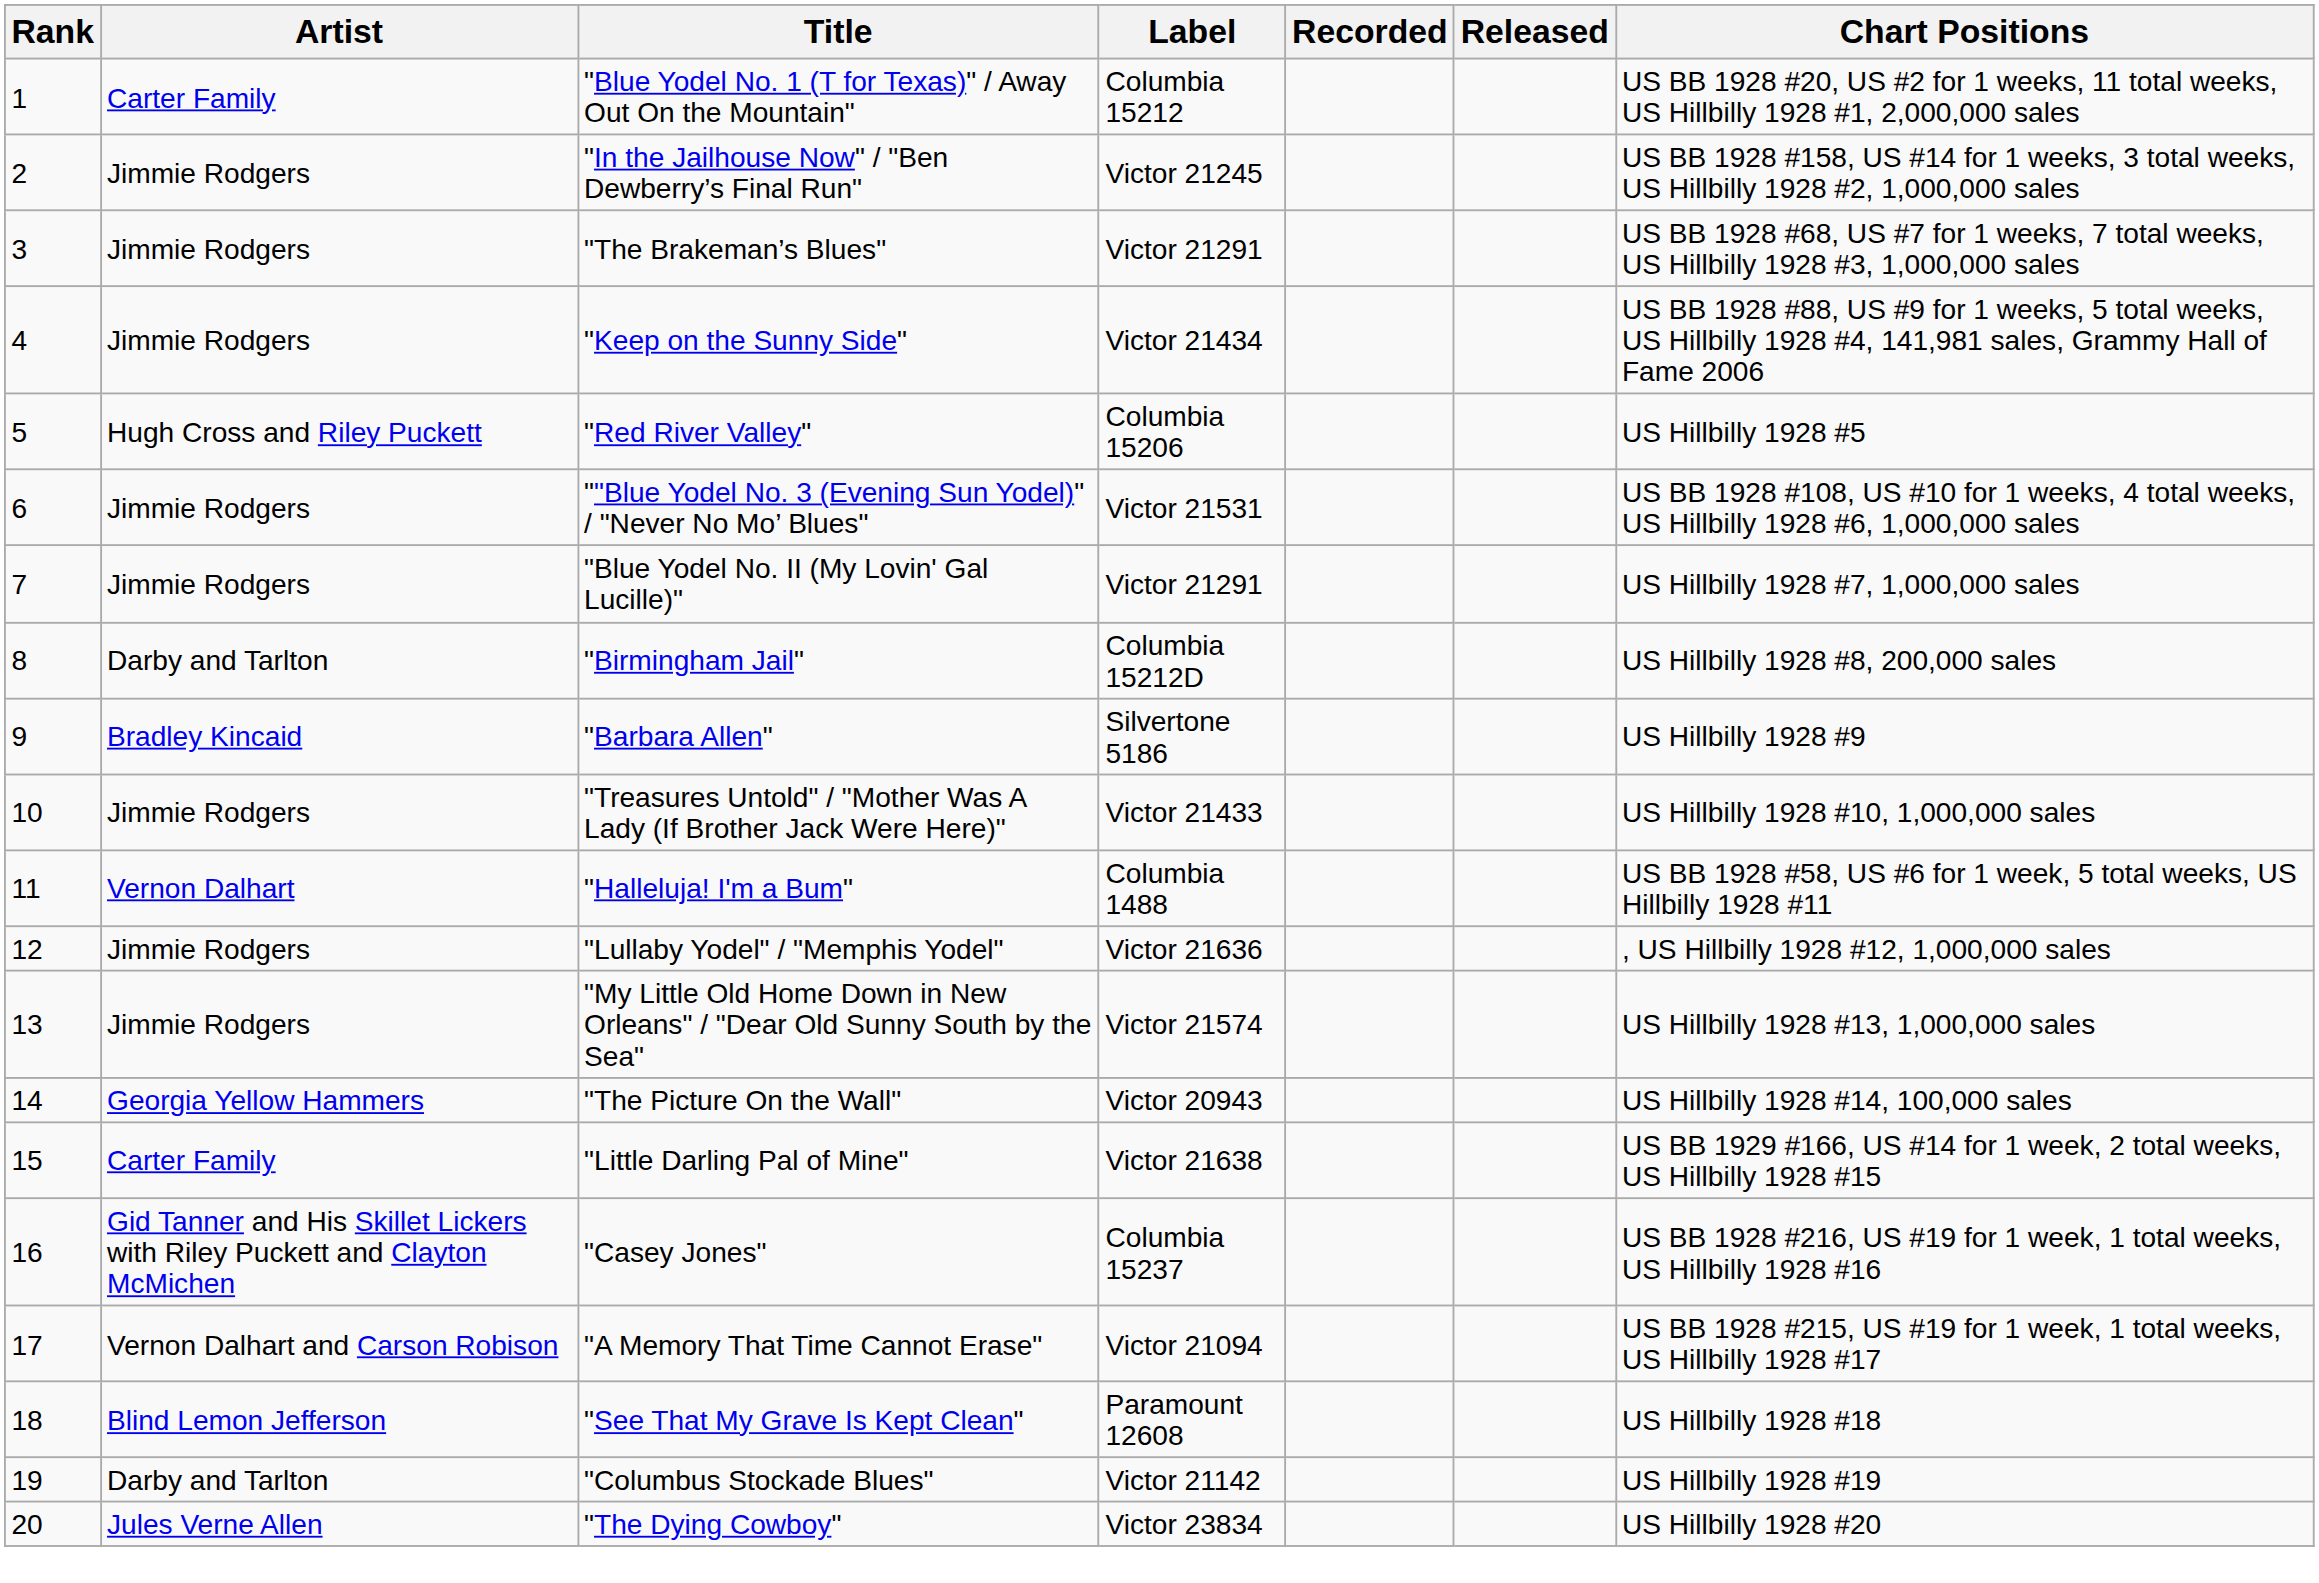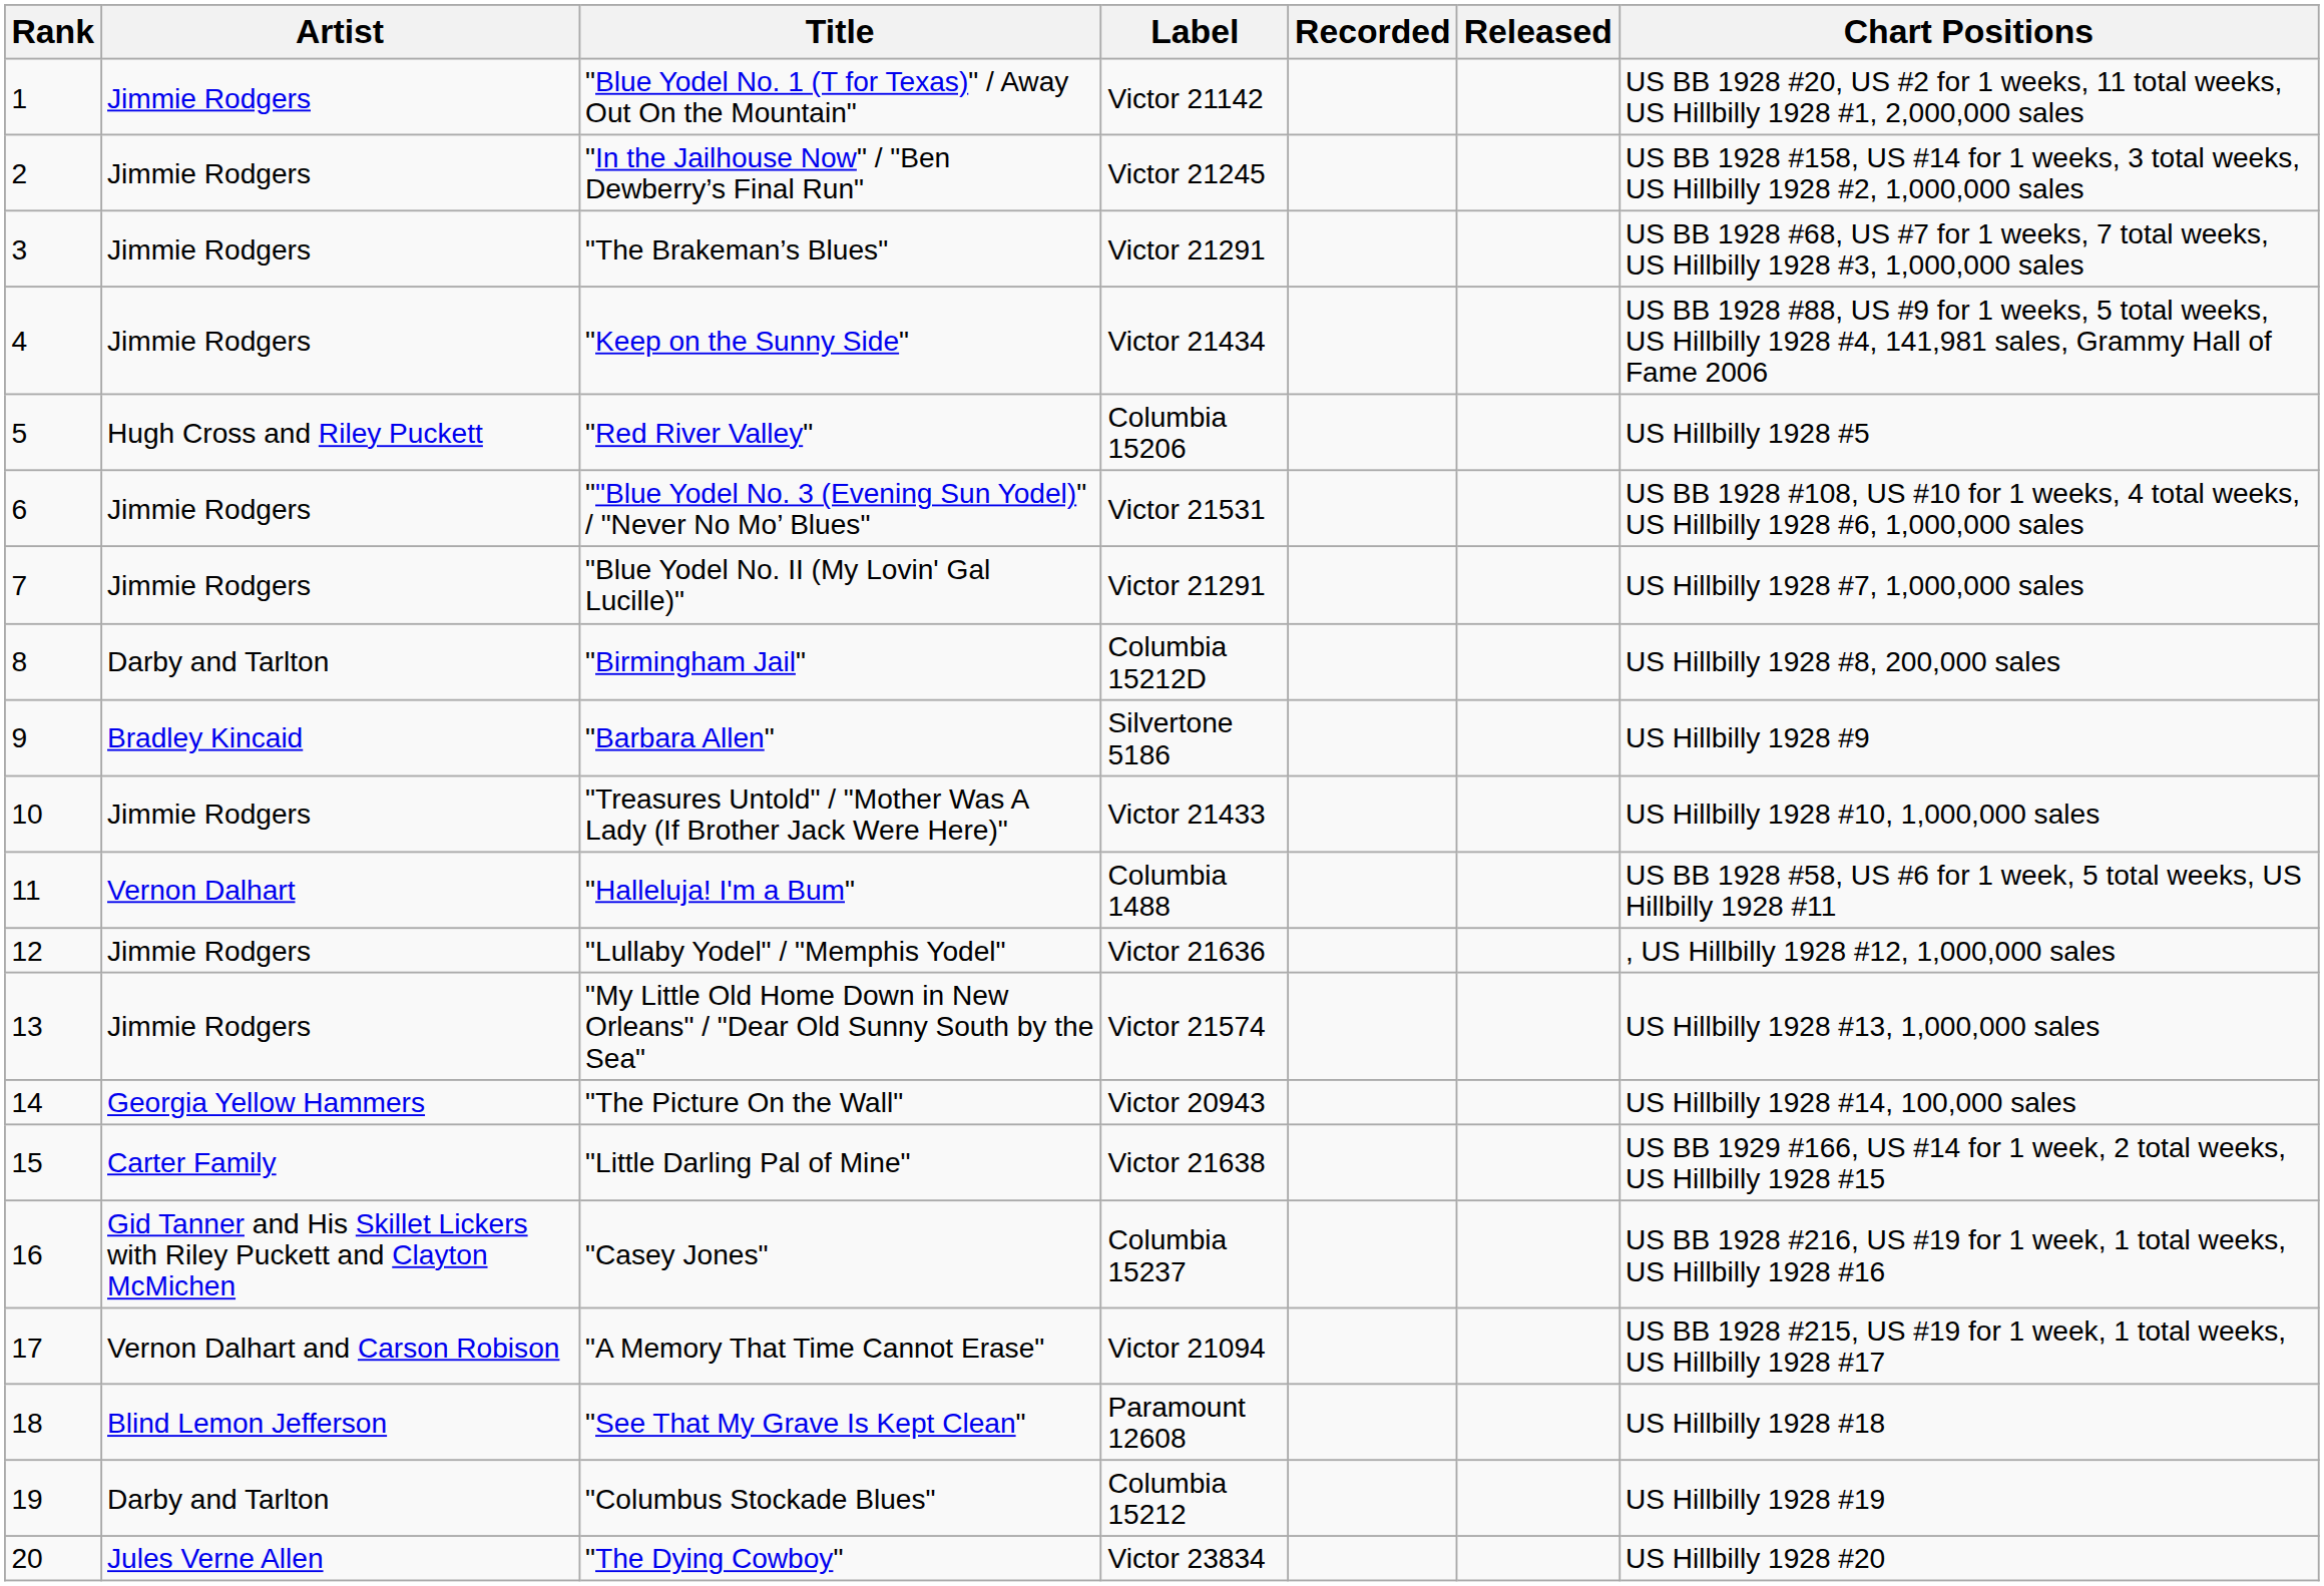"Blue Yodel No. 1 (T for Texas)" / Away Out On the Mountain" | Artist: Carter Family -> Jimmie Rodgers
"Blue Yodel No. 1 (T for Texas)" / Away Out On the Mountain" | Label: Columbia 15212 -> Victor 21142
"Columbus Stockade Blues" | Label: Victor 21142 -> Columbia 15212
